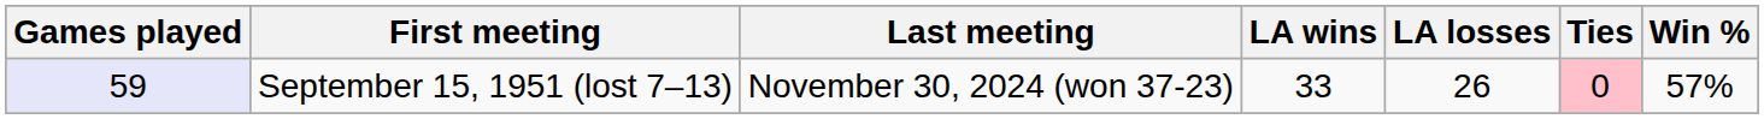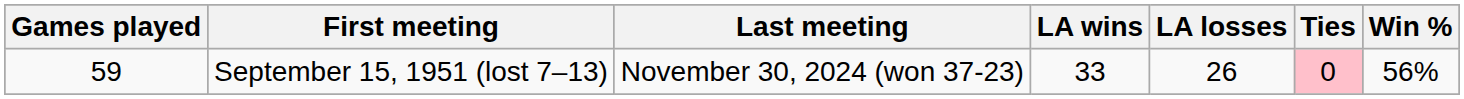September 15, 1951 (lost 7–13) | Games played: lavender background -> no background
September 15, 1951 (lost 7–13) | Win %: 57% -> 56%
